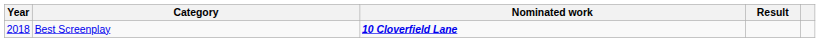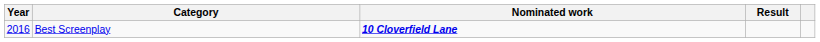Best Screenplay | Year: 2018 -> 2016
